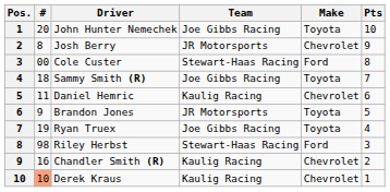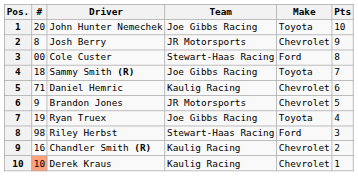Daniel Hemric | #: 11 -> 71
Brandon Jones | Make: Toyota -> Chevrolet
